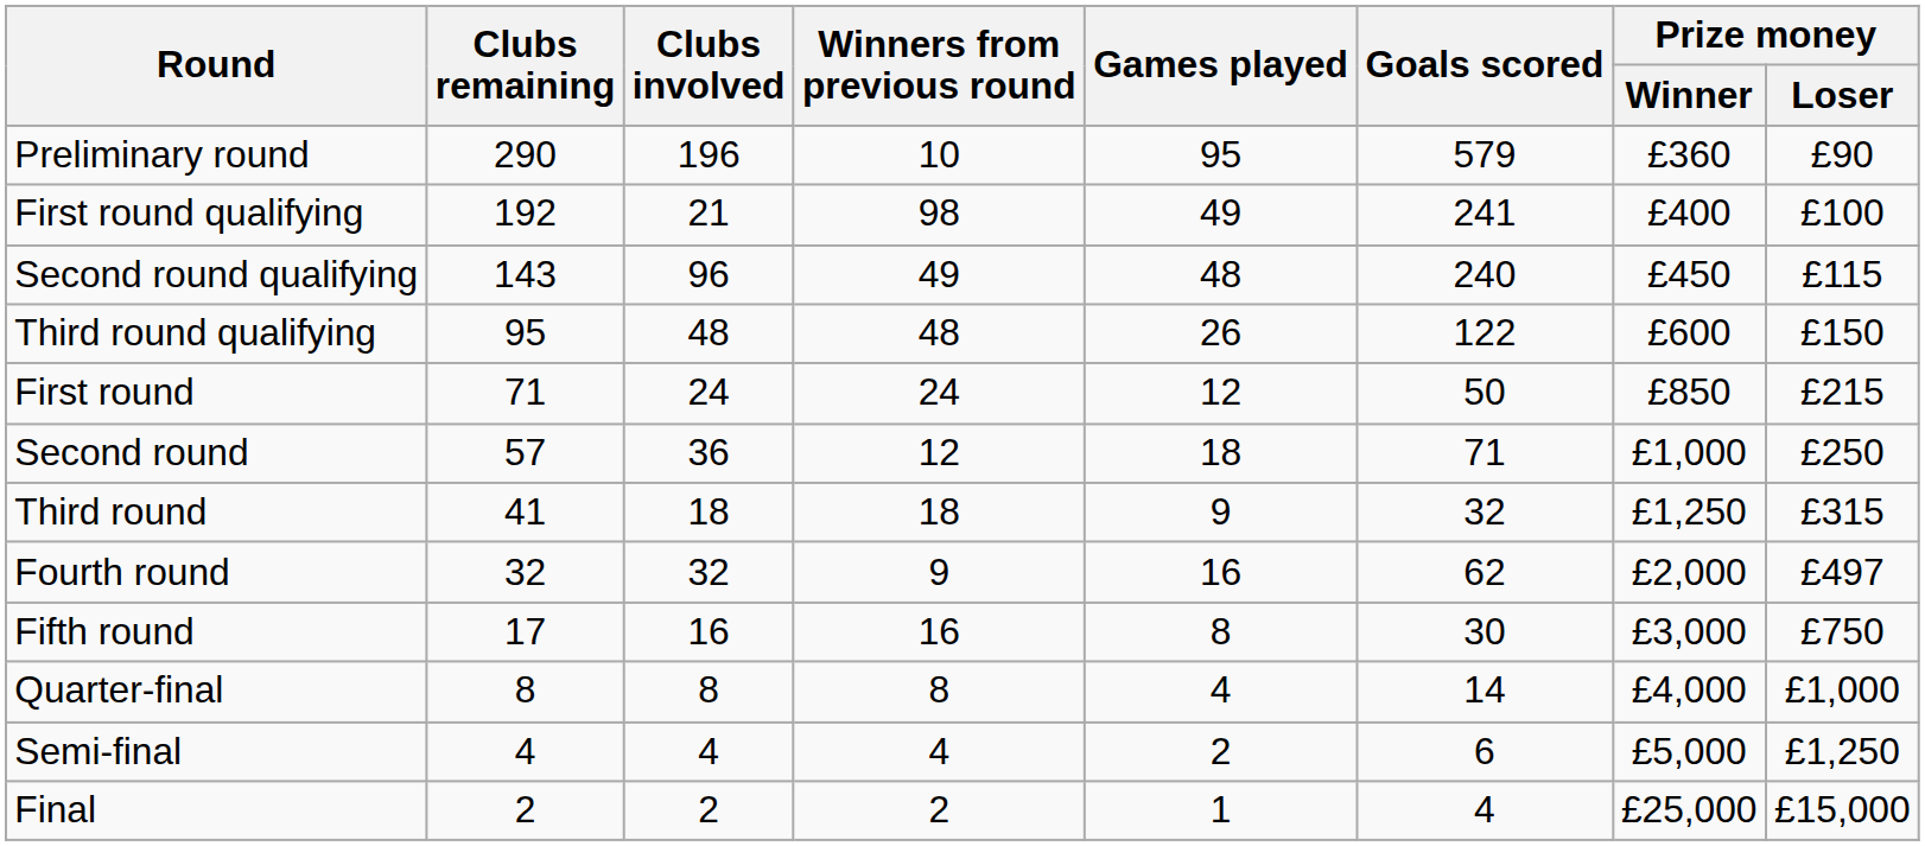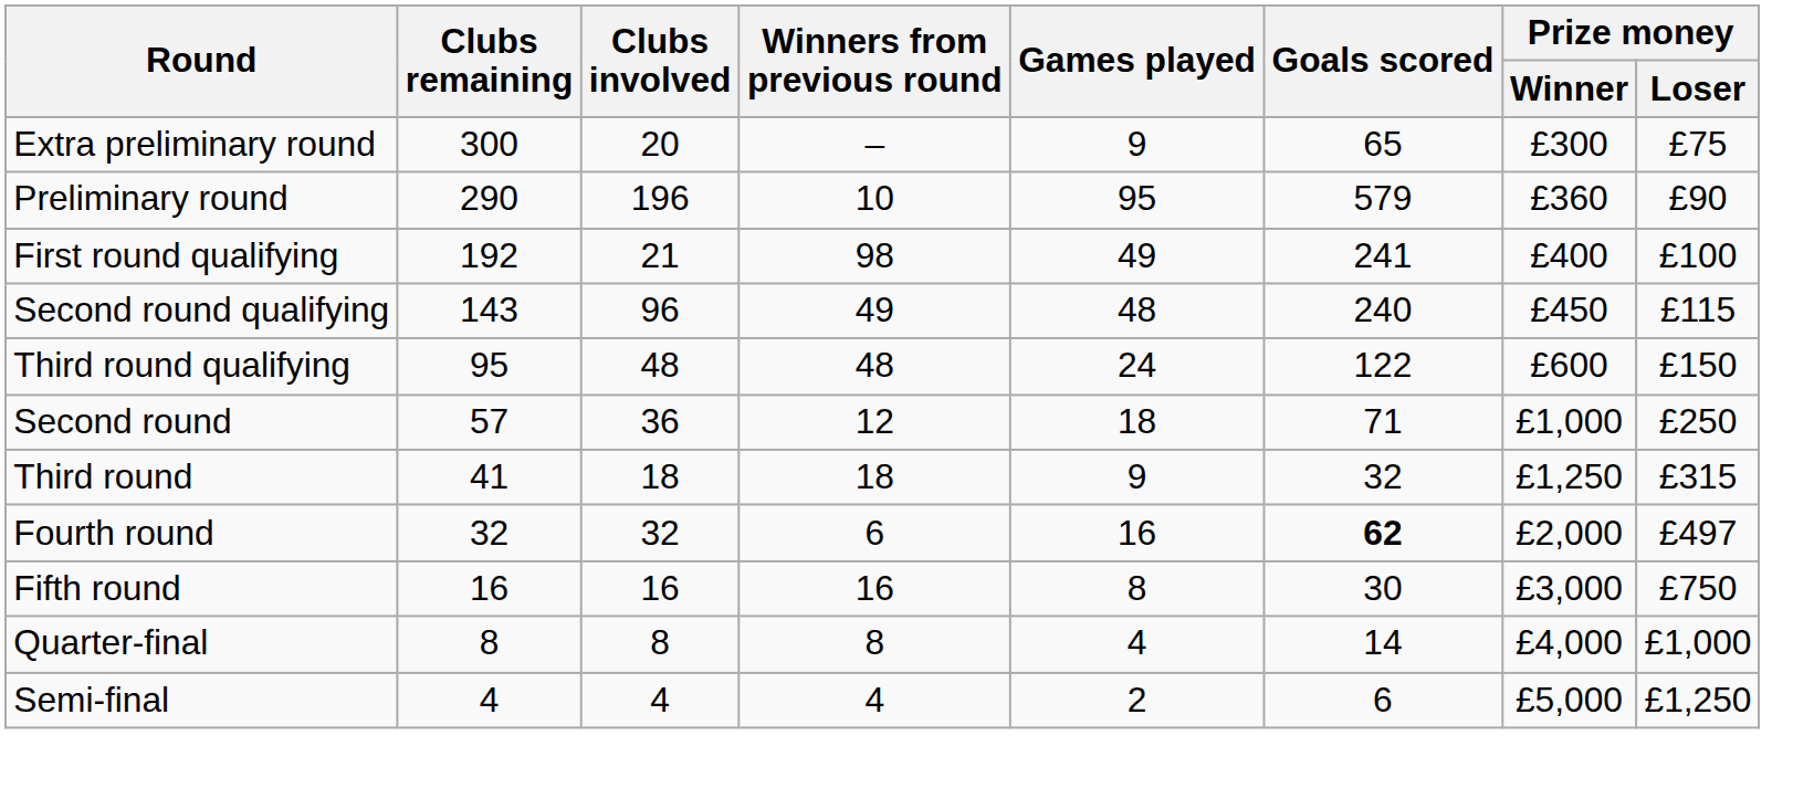+ row: Extra preliminary round | 300 | 20 | – | 9 | 65 | £300 | £75
Third round qualifying | Games played: 26 -> 24
- row: First round | 71 | 24 | 24 | 12 | 50 | £850 | £215
Fourth round | Winners from previous round: 9 -> 6
Fourth round | Goals scored: normal -> bold
Fifth round | Clubs remaining: 17 -> 16
- row: Final | 2 | 2 | 2 | 1 | 4 | £25,000 | £15,000
